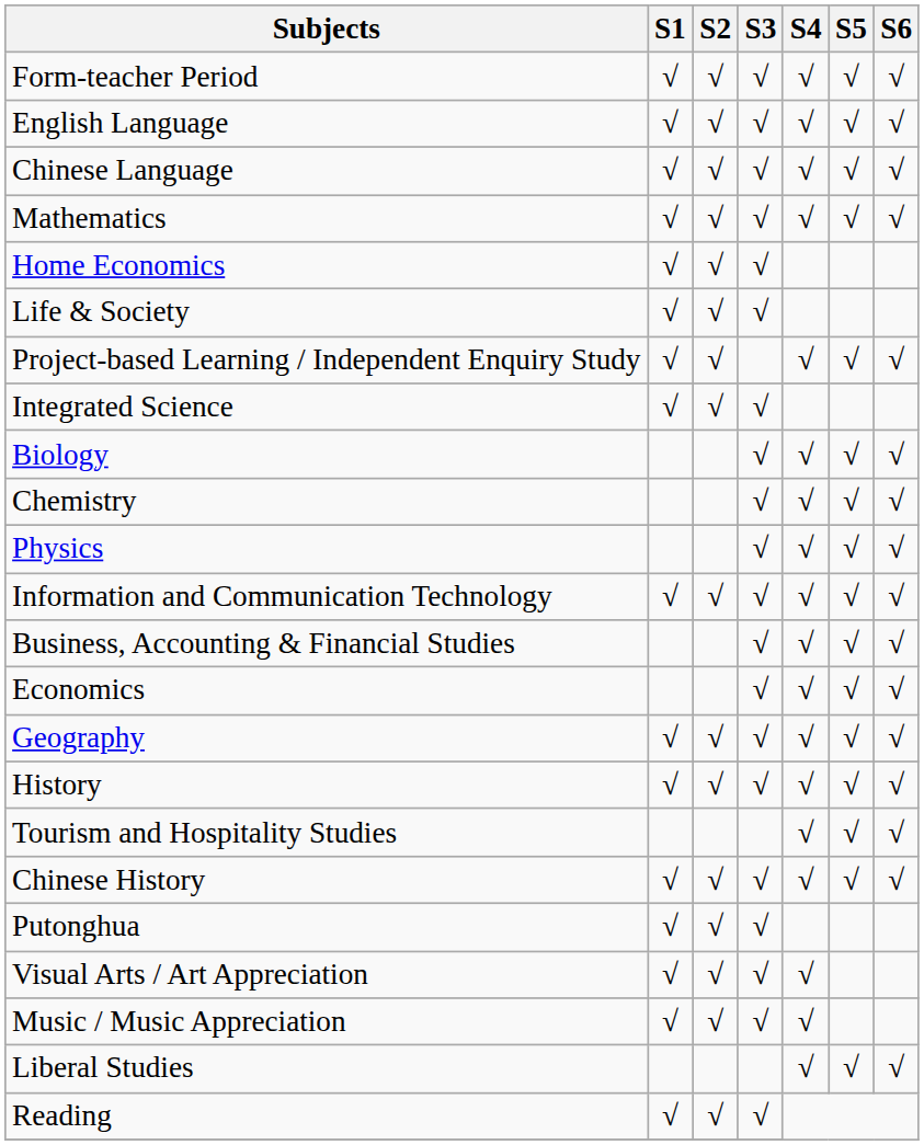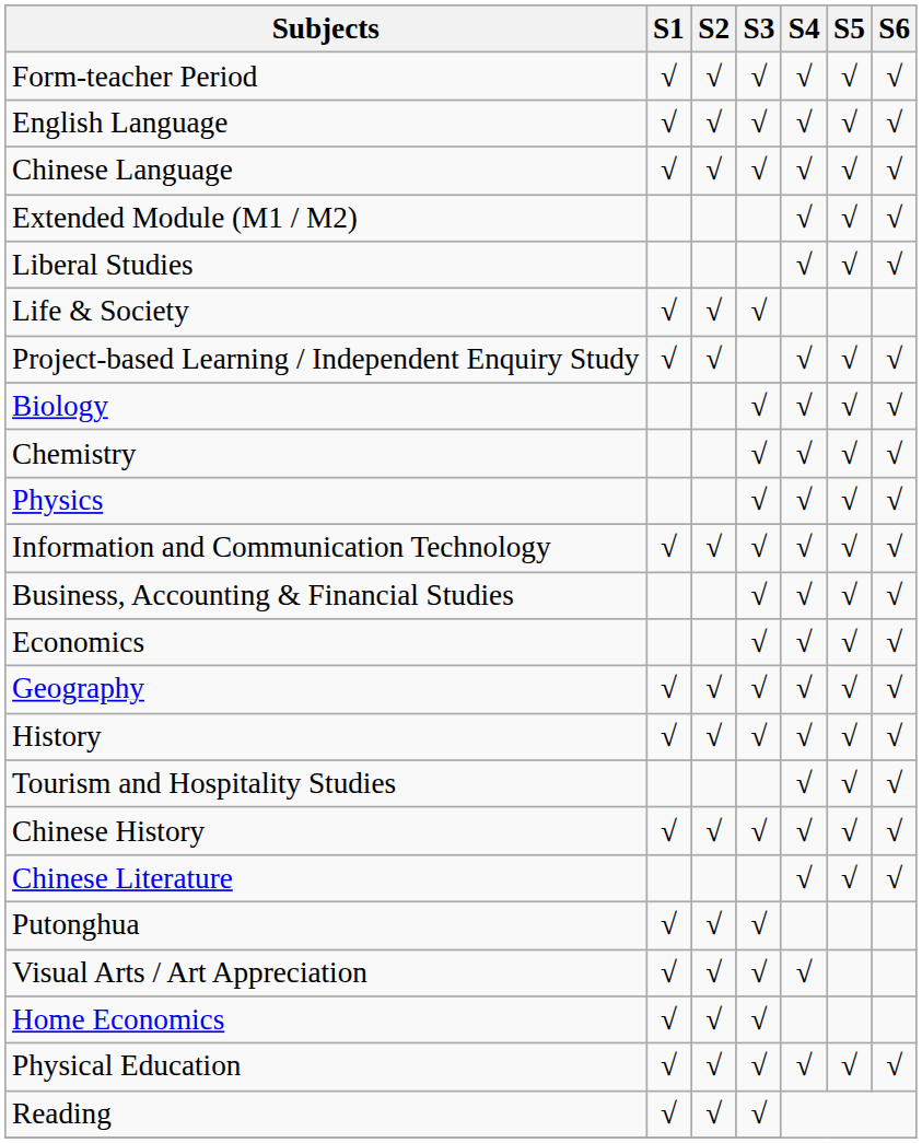- row: Mathematics | √ | √ | √ | √ | √ | √
+ row: Extended Module (M1 / M2) | √ | √ | √
rows swapped: Liberal Studies <-> Home Economics
- row: Integrated Science | √ | √ | √
+ row: Chinese Literature | √ | √ | √
- row: Music / Music Appreciation | √ | √ | √ | √
+ row: Physical Education | √ | √ | √ | √ | √ | √
